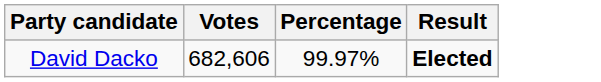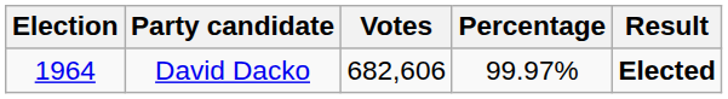+ column: Election | 1964
